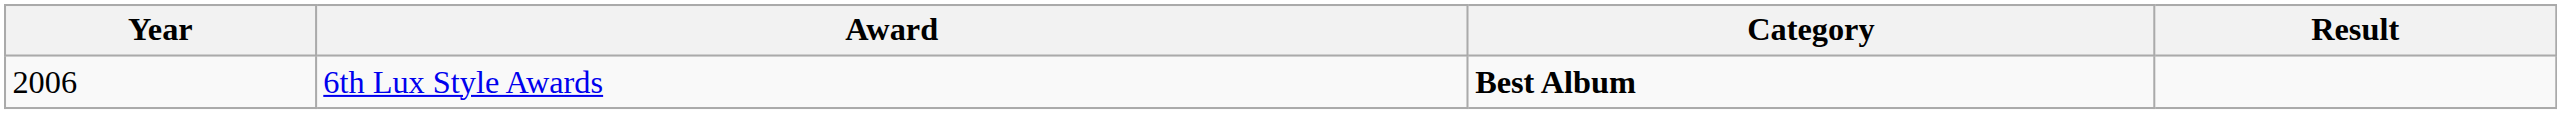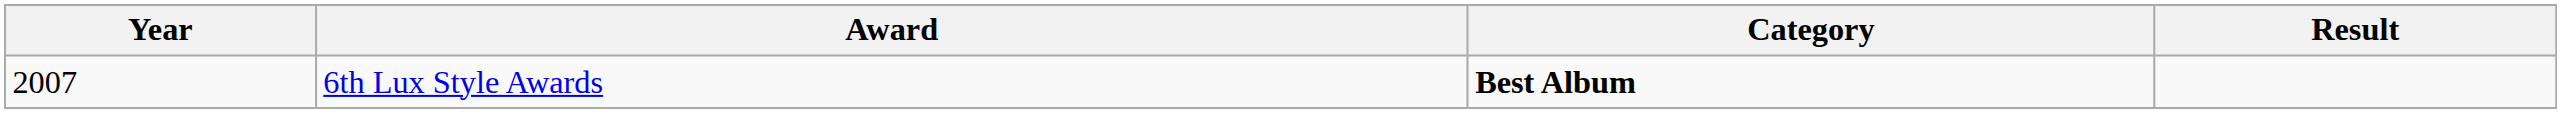6th Lux Style Awards | Year: 2006 -> 2007
